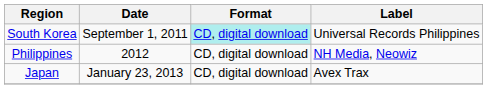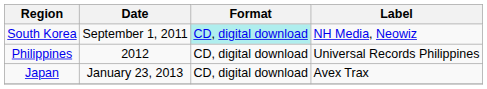South Korea | Label: Universal Records Philippines -> NH Media, Neowiz
Philippines | Label: NH Media, Neowiz -> Universal Records Philippines
